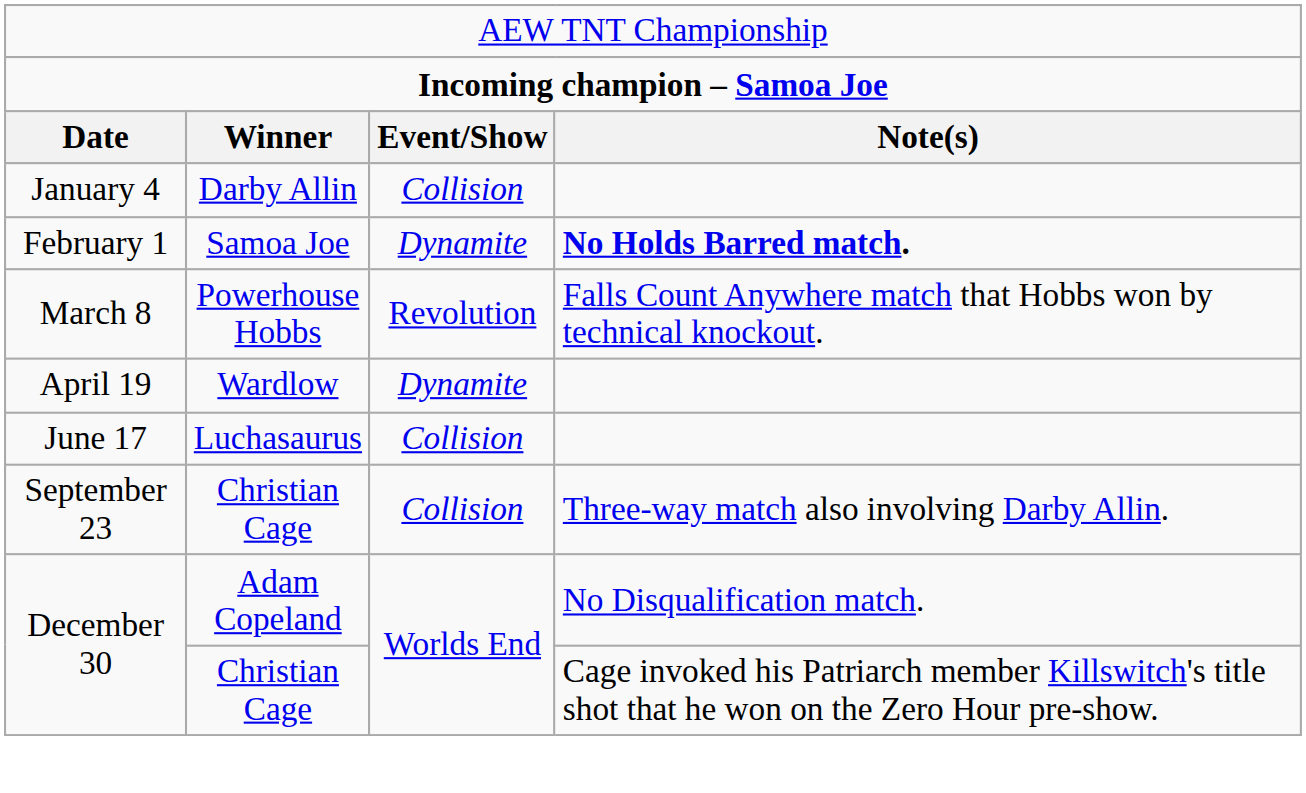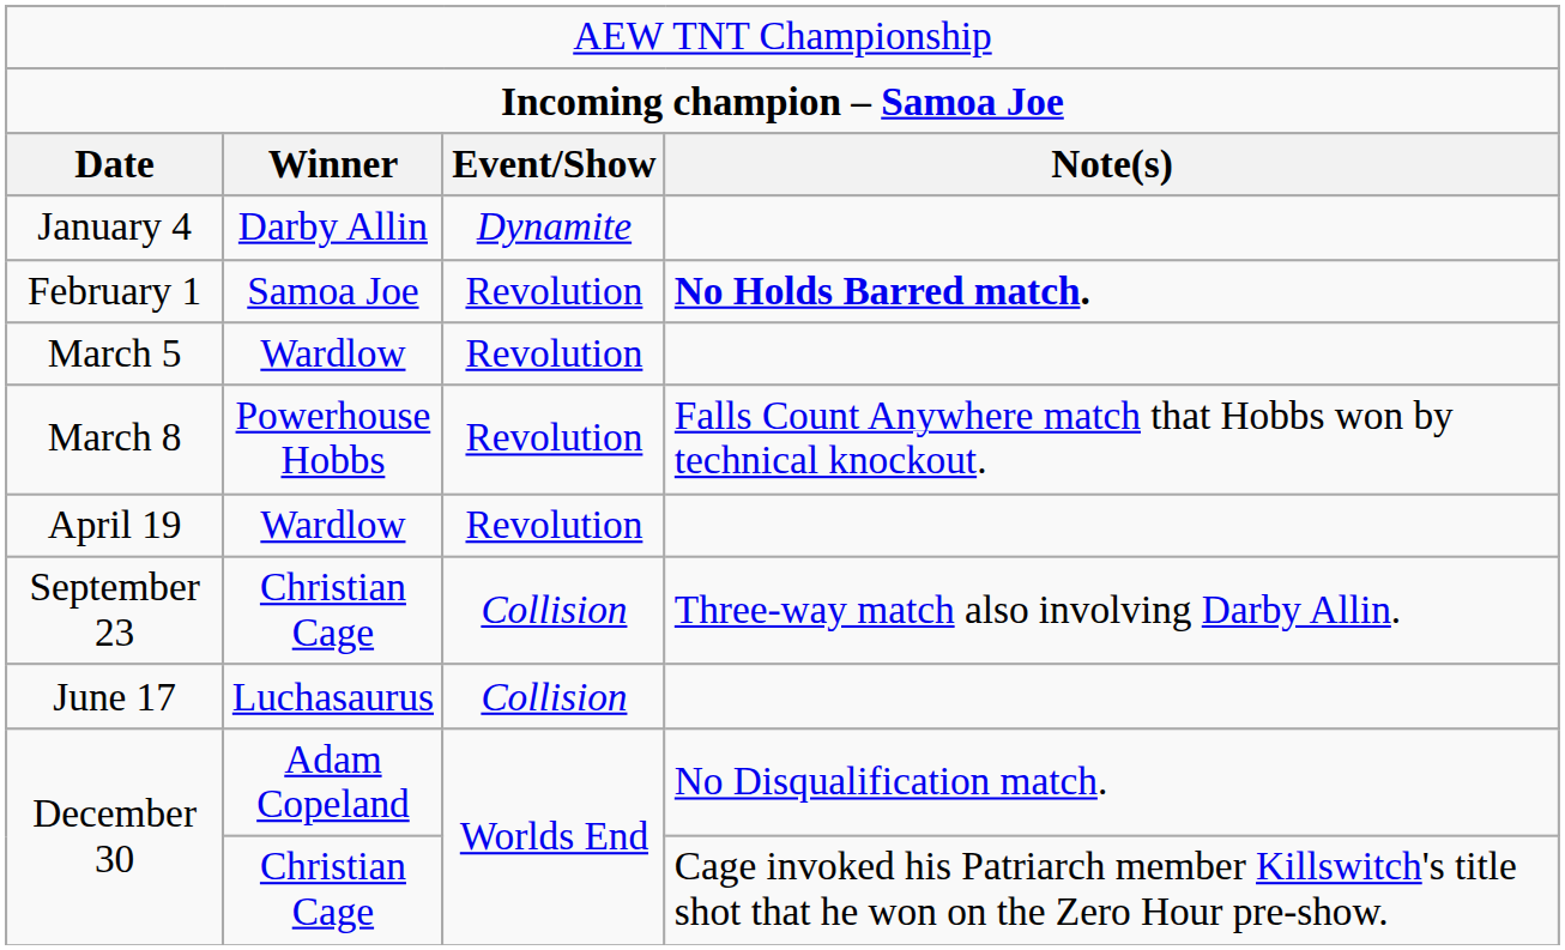January 4 | column 3: Collision -> Dynamite
February 1 | column 3: Dynamite -> Revolution
+ row: March 5 | Wardlow | Revolution
April 19 | column 3: Dynamite -> Revolution
rows swapped: June 17 <-> September 23
